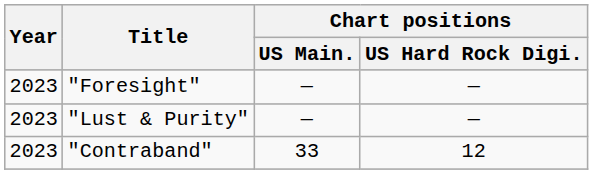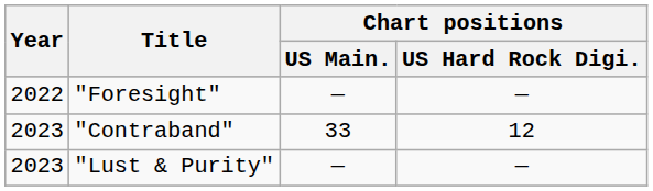"Foresight" | Year: 2023 -> 2022
rows swapped: "Contraband" <-> "Lust & Purity"
